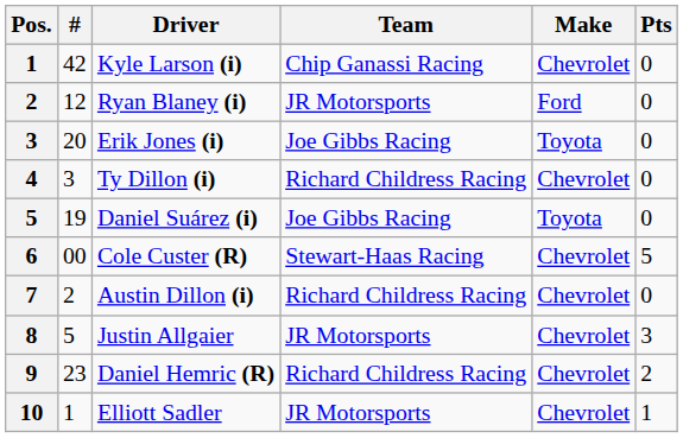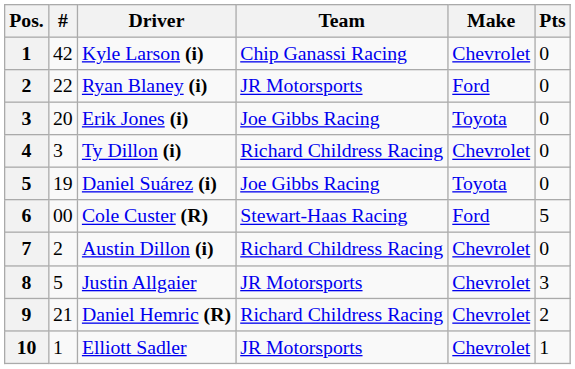Ryan Blaney (i) | #: 12 -> 22
Cole Custer (R) | Make: Chevrolet -> Ford
Daniel Hemric (R) | #: 23 -> 21
